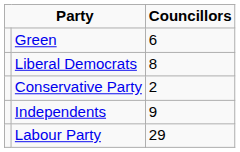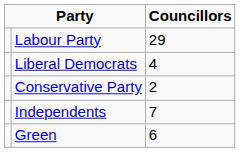rows swapped: Labour Party <-> Green
Liberal Democrats | column 3: 8 -> 4
Independents | column 3: 9 -> 7
